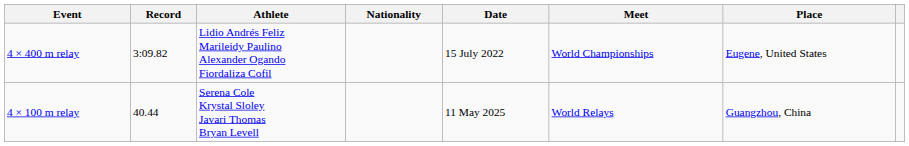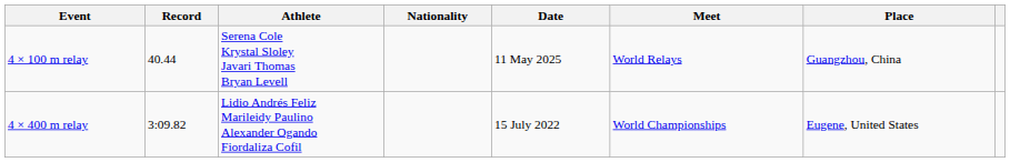rows swapped: 4 × 100 m relay <-> 4 × 400 m relay
